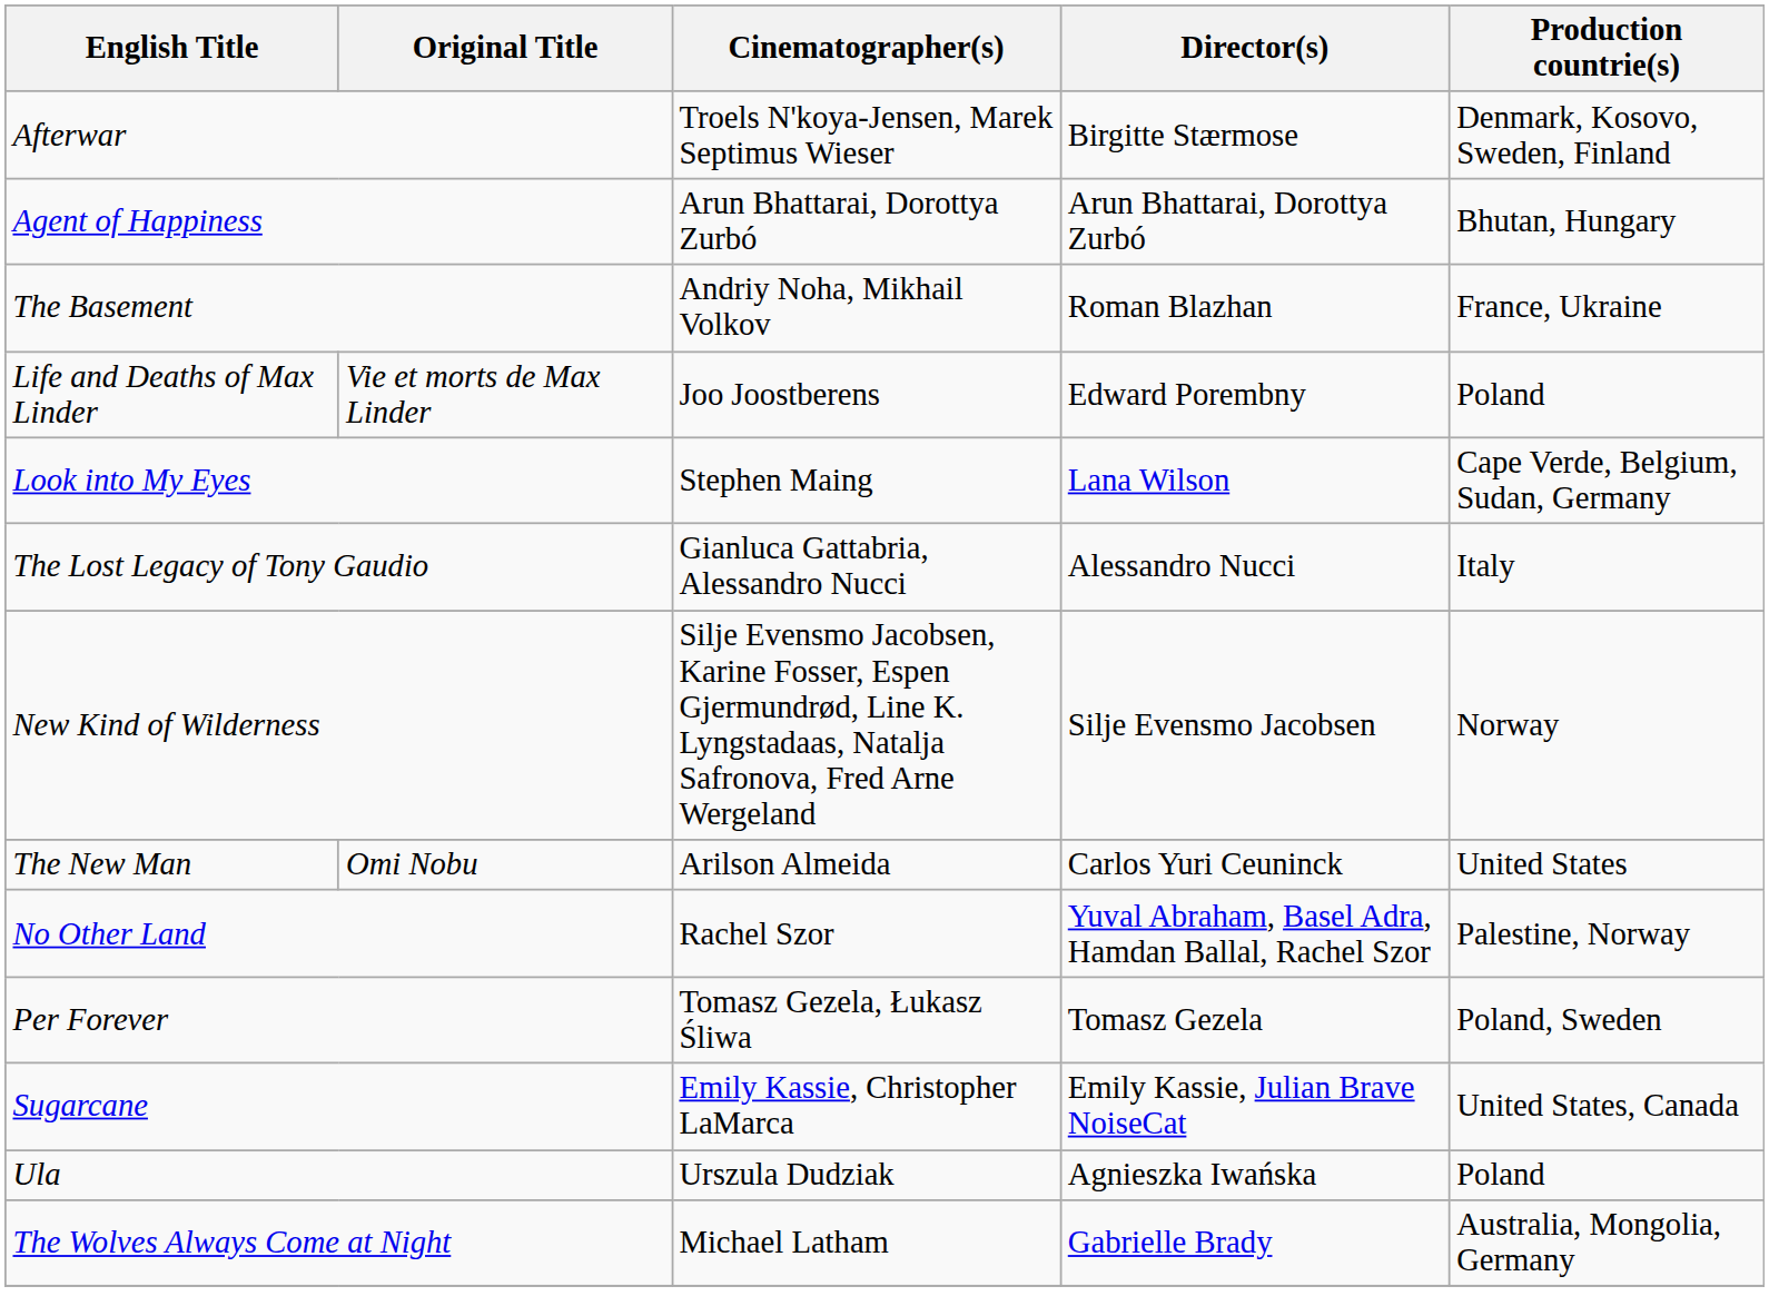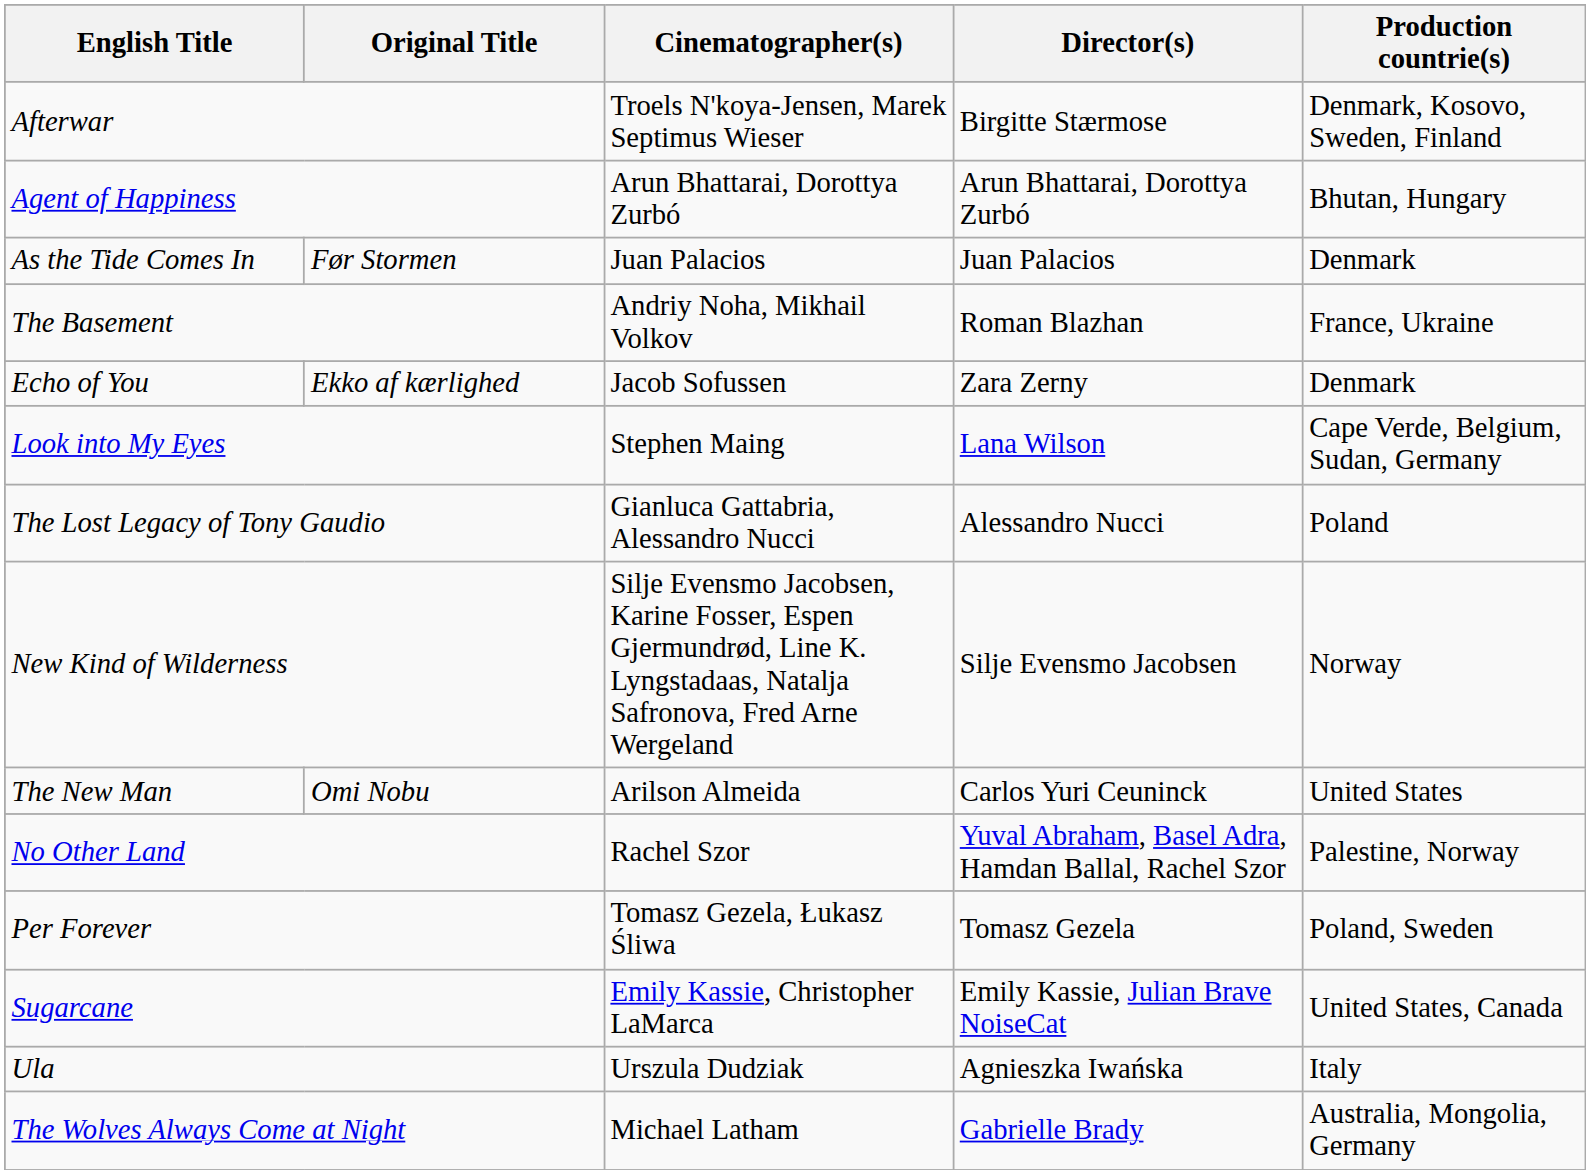+ row: As the Tide Comes In | Før Stormen | Juan Palacios | Juan Palacios | Denmark
+ row: Echo of You | Ekko af kærlighed | Jacob Sofussen | Zara Zerny | Denmark
- row: Life and Deaths of Max Linder | Vie et morts de Max Linder | Joo Joostberens | Edward Porembny | Poland
The Lost Legacy of Tony Gaudio | Production countrie(s): Italy -> Poland
Ula | Production countrie(s): Poland -> Italy
